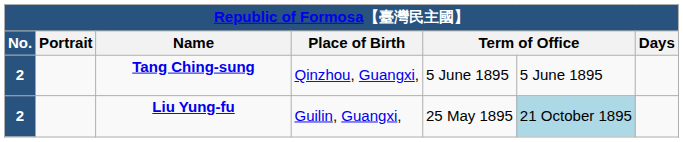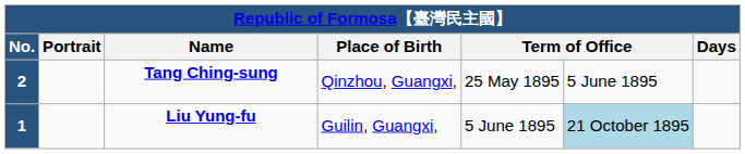Tang Ching-sung | column 5: 5 June 1895 -> 25 May 1895
Liu Yung-fu | No.: 2 -> 1
Liu Yung-fu | column 5: 25 May 1895 -> 5 June 1895
